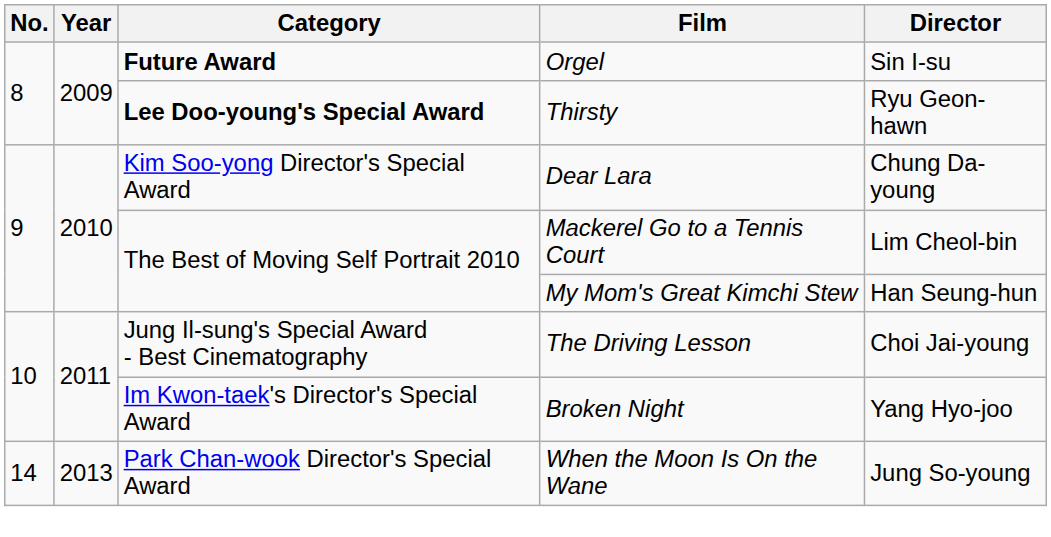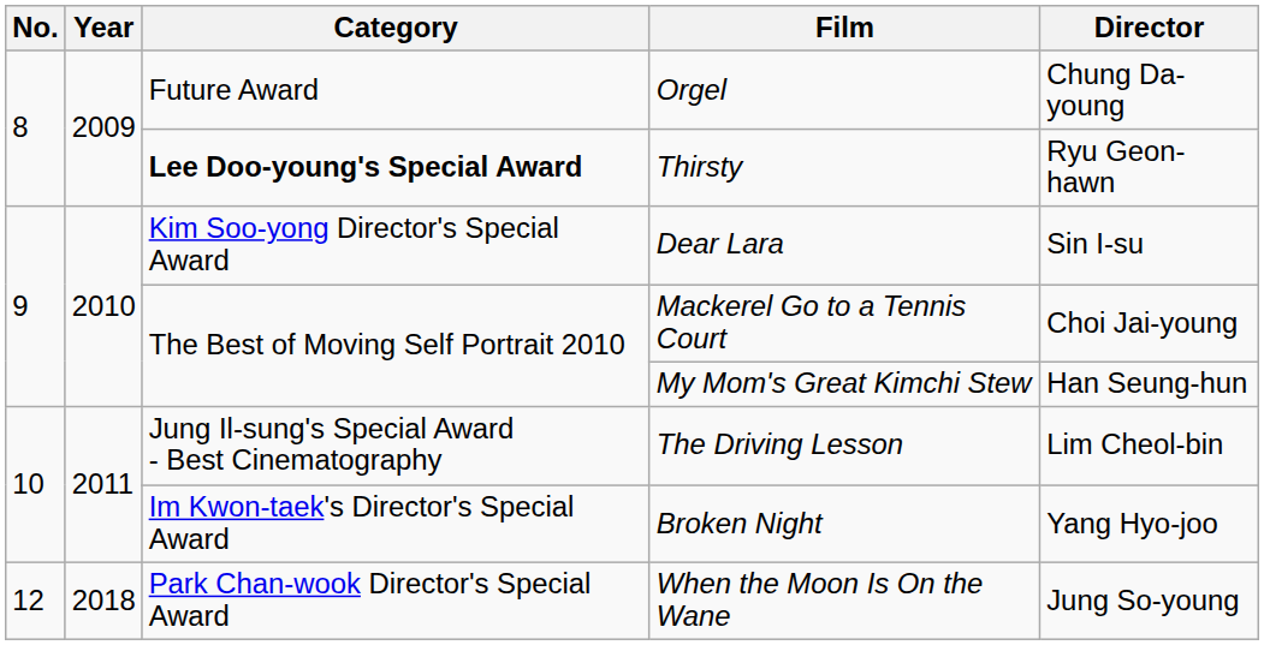Orgel | Category: bold -> normal
Orgel | Director: Sin I-su -> Chung Da-young
Dear Lara | Director: Chung Da-young -> Sin I-su
Mackerel Go to a Tennis Court | Director: Lim Cheol-bin -> Choi Jai-young
The Driving Lesson | Director: Choi Jai-young -> Lim Cheol-bin
When the Moon Is On the Wane | No.: 14 -> 12
When the Moon Is On the Wane | Year: 2013 -> 2018
